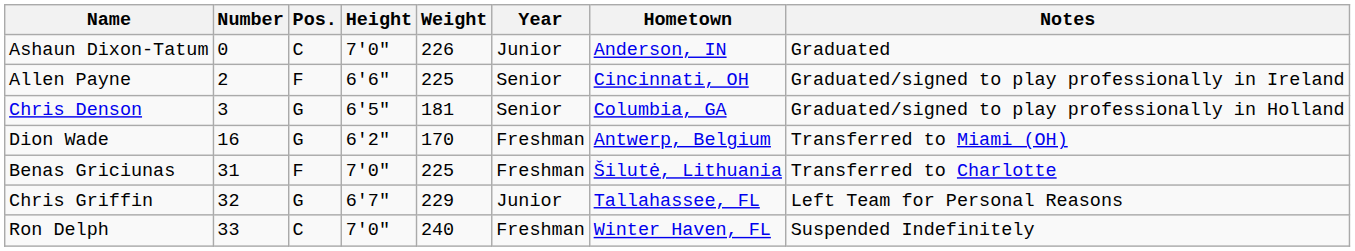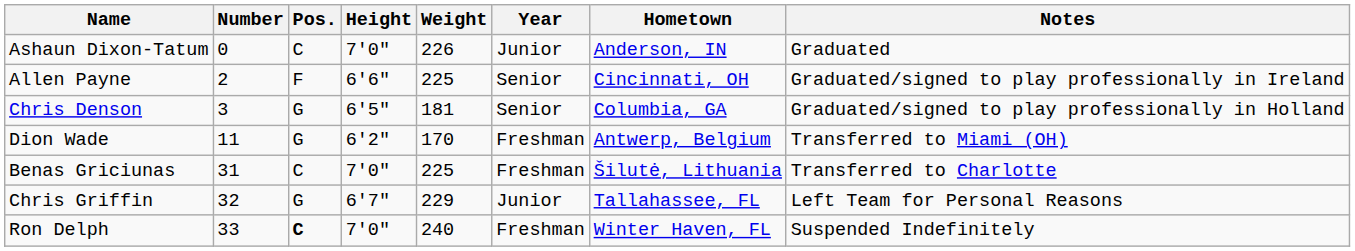Dion Wade | Number: 16 -> 11
Benas Griciunas | Pos.: F -> C
Ron Delph | Pos.: normal -> bold
